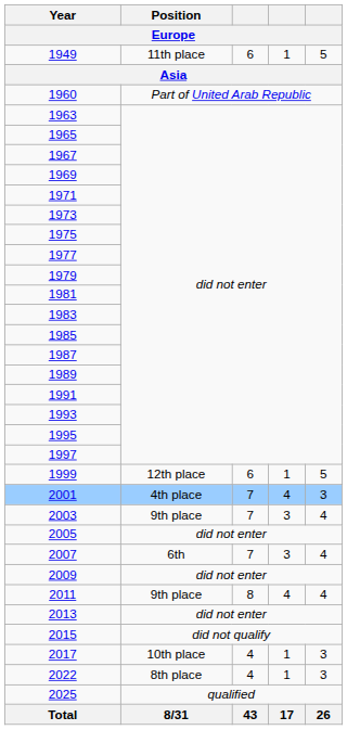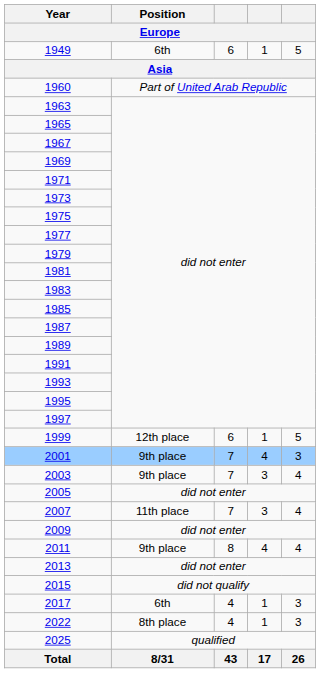1949 | Position: 11th place -> 6th
2001 | Position: 4th place -> 9th place
2007 | Position: 6th -> 11th place
2017 | Position: 10th place -> 6th
